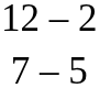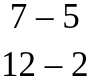rows swapped: 7 – 5 <-> 12 – 2
